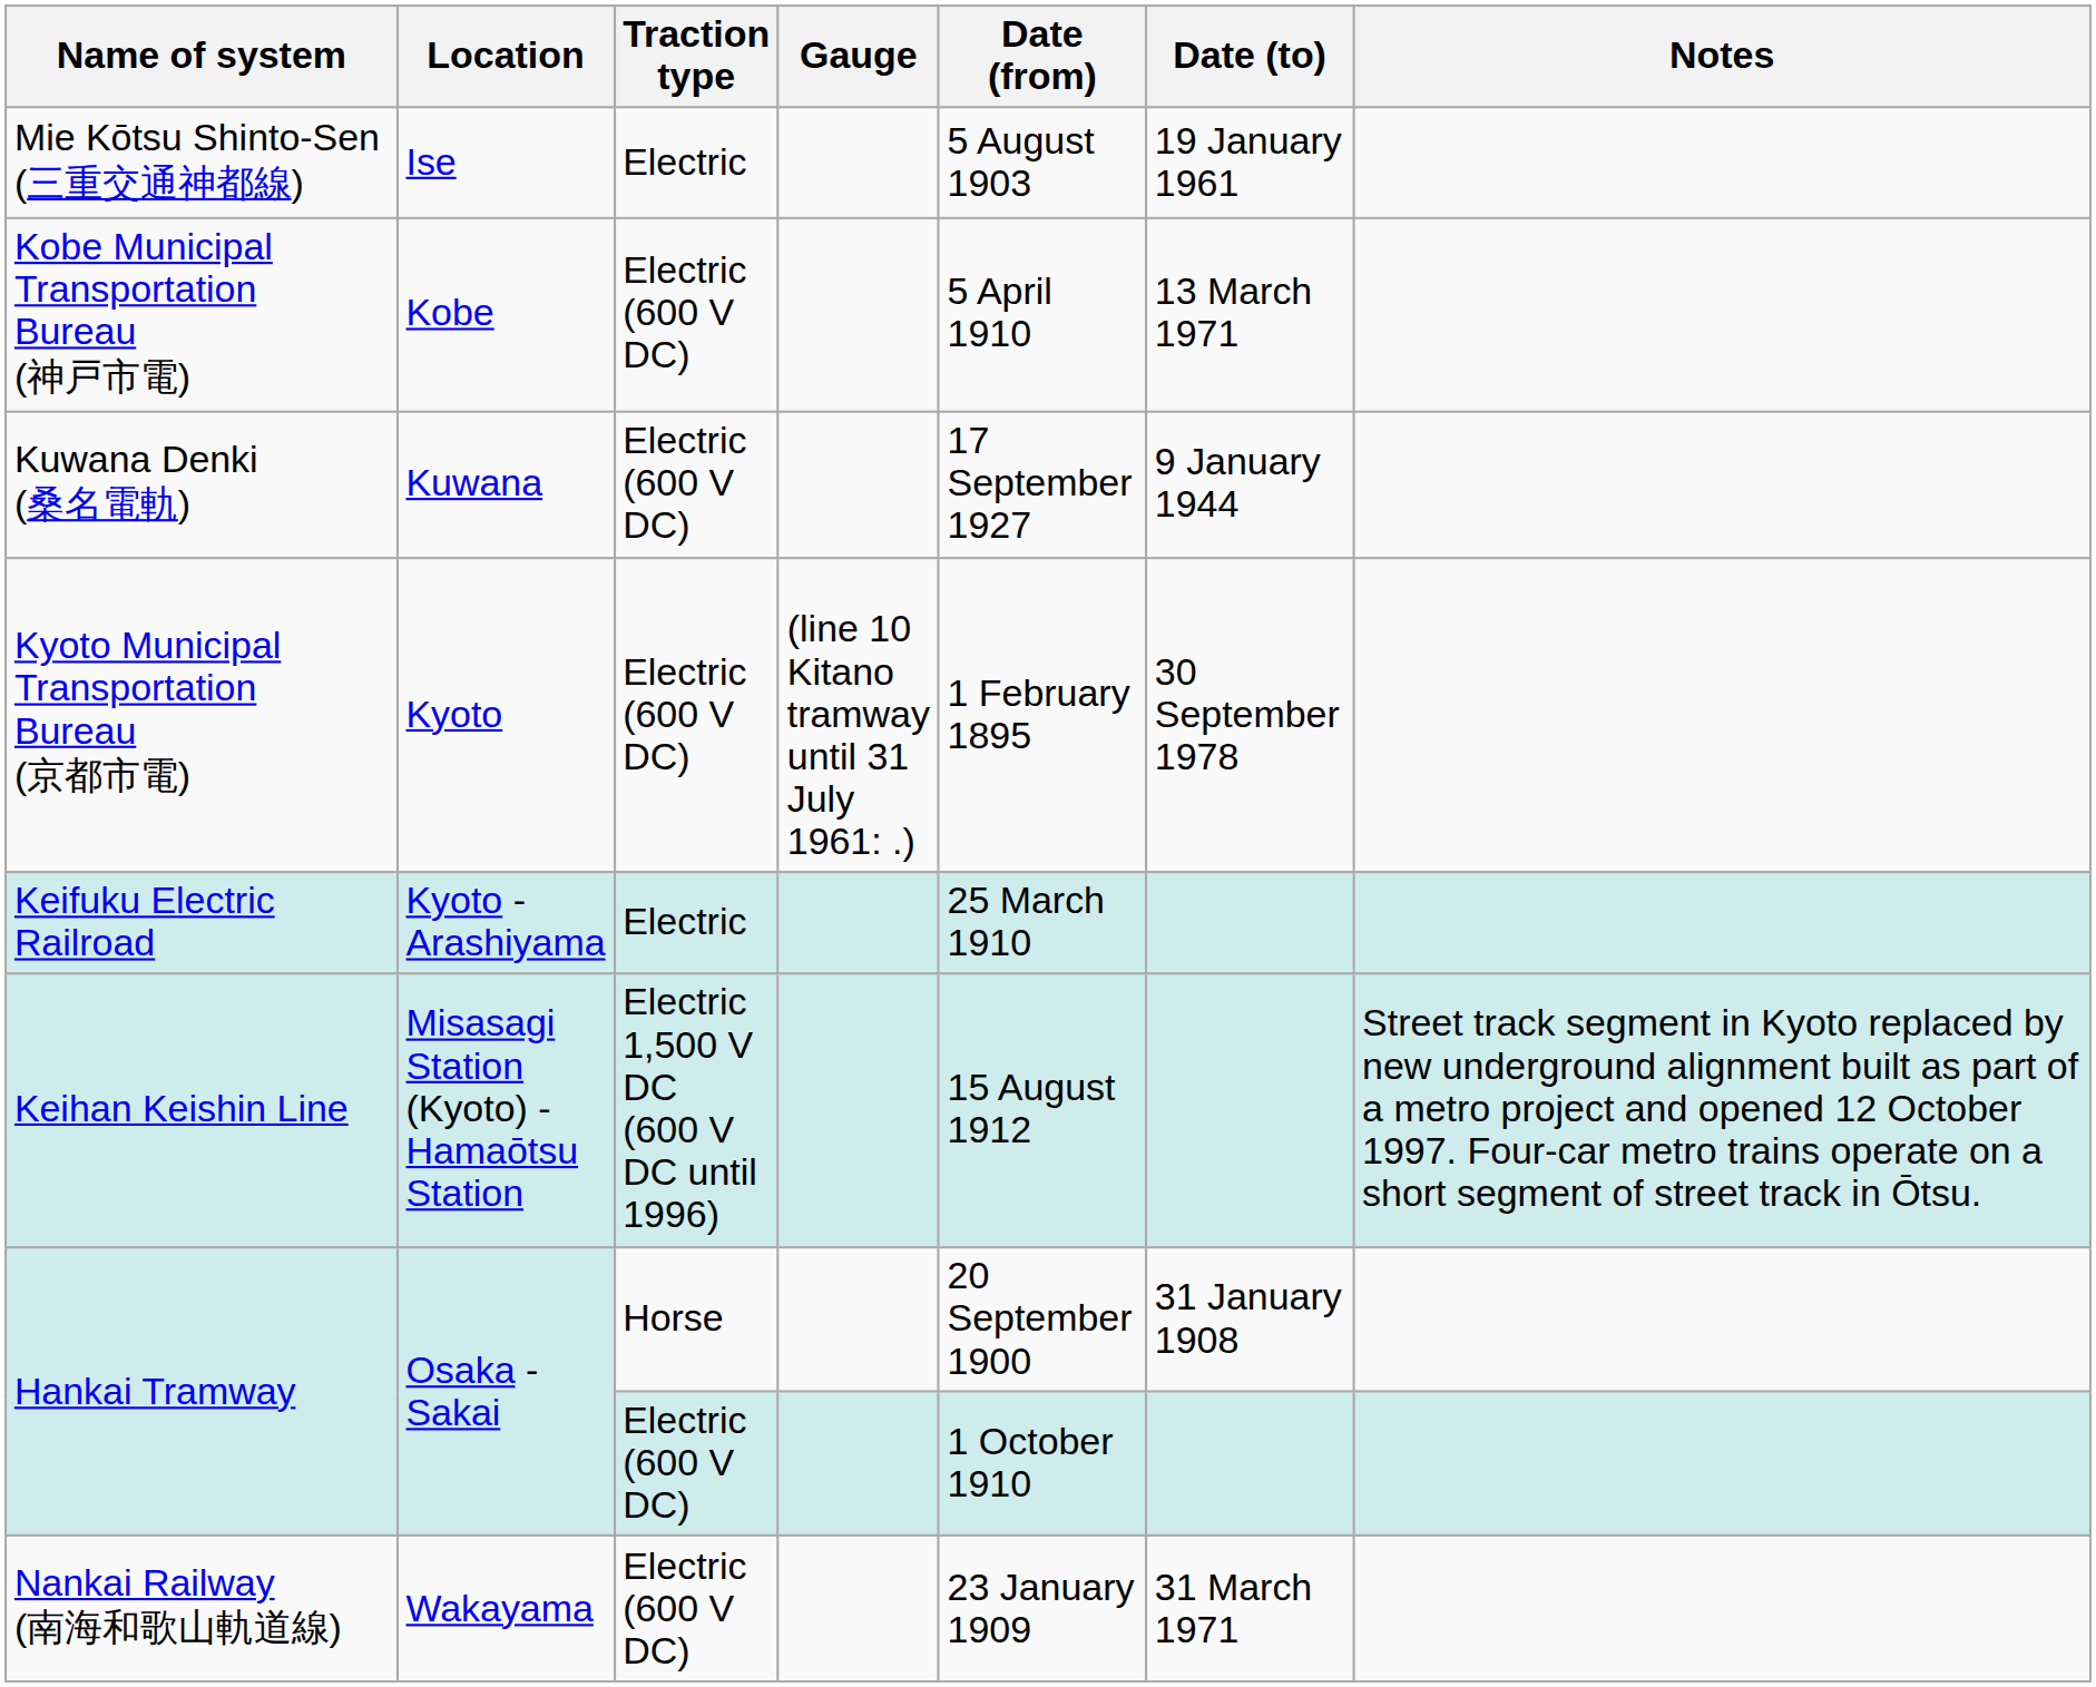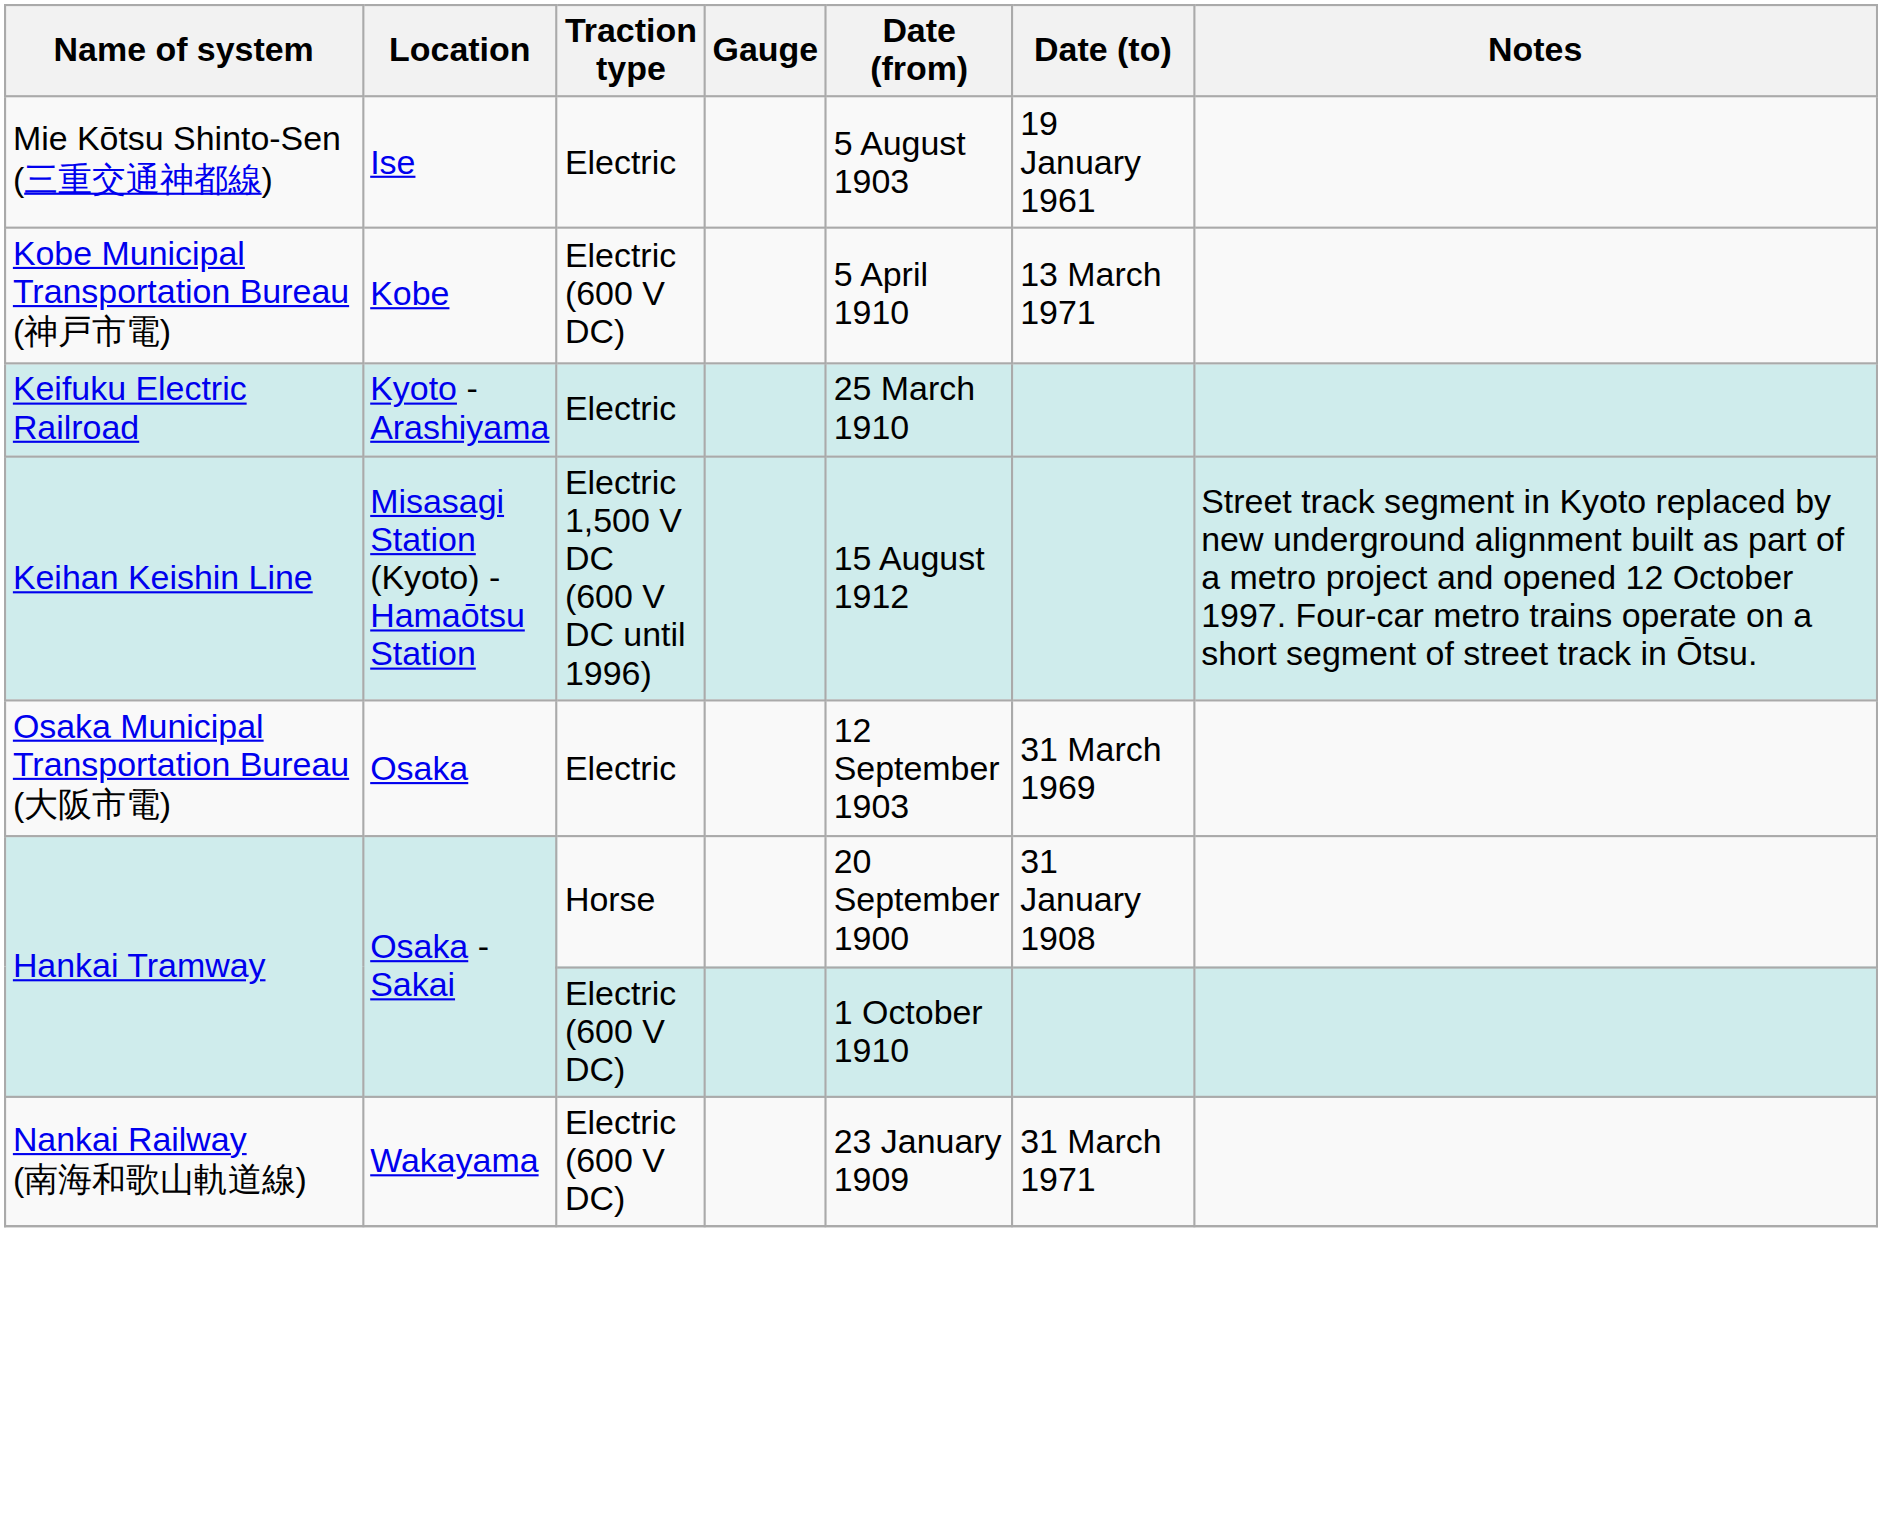- row: Kuwana Denki (桑名電軌) | Kuwana | Electric (600 V DC) | 17 September 1927 | 9 January 1944
- row: Kyoto Municipal Transportation Bureau (京都市電) | Kyoto | Electric (600 V DC) | (line 10 Kitano tramway until 31 July 1961: .) | 1 February 1895 | 30 September 1978
+ row: Osaka Municipal Transportation Bureau (大阪市電) | Osaka | Electric | 12 September 1903 | 31 March 1969
